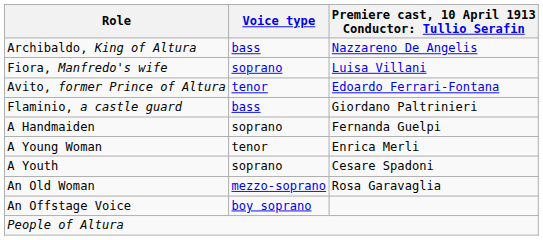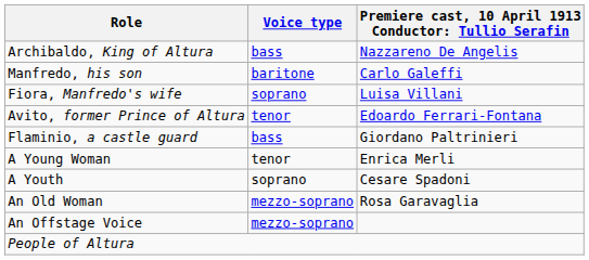+ row: Manfredo, his son | baritone | Carlo Galeffi
- row: A Handmaiden | soprano | Fernanda Guelpi
An Offstage Voice | Voice type: boy soprano -> mezzo-soprano
